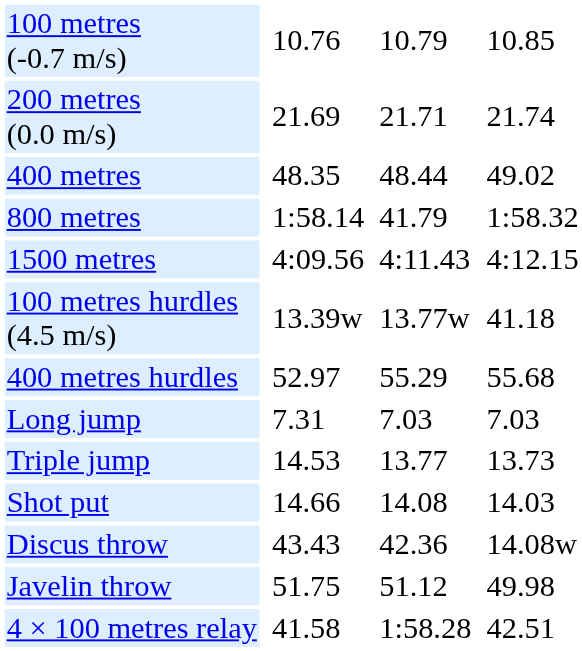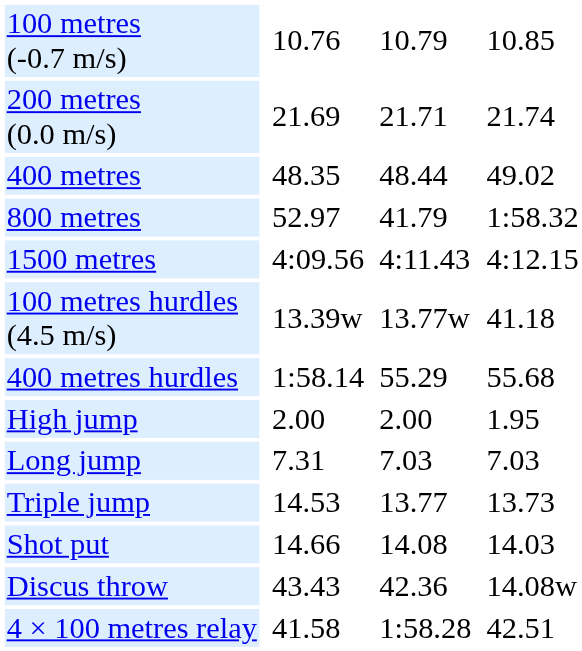800 metres | column 3: 1:58.14 -> 52.97
400 metres hurdles | column 3: 52.97 -> 1:58.14
+ row: High jump | 2.00 | 2.00 | 1.95
- row: Javelin throw | 51.75 | 51.12 | 49.98
